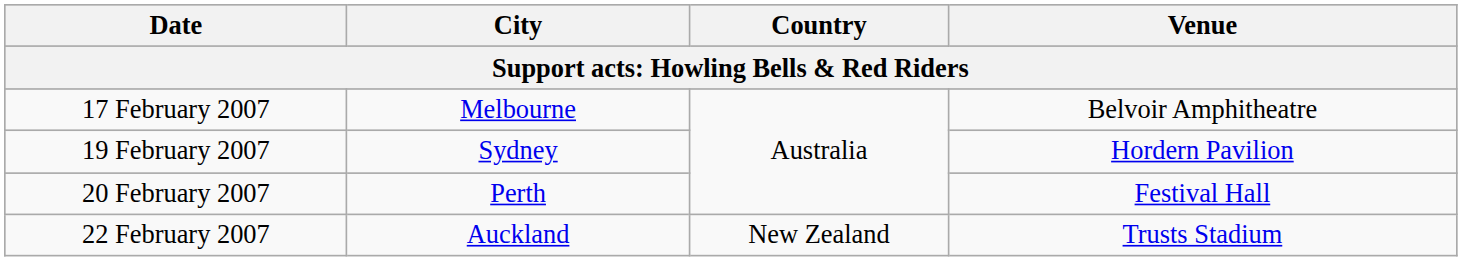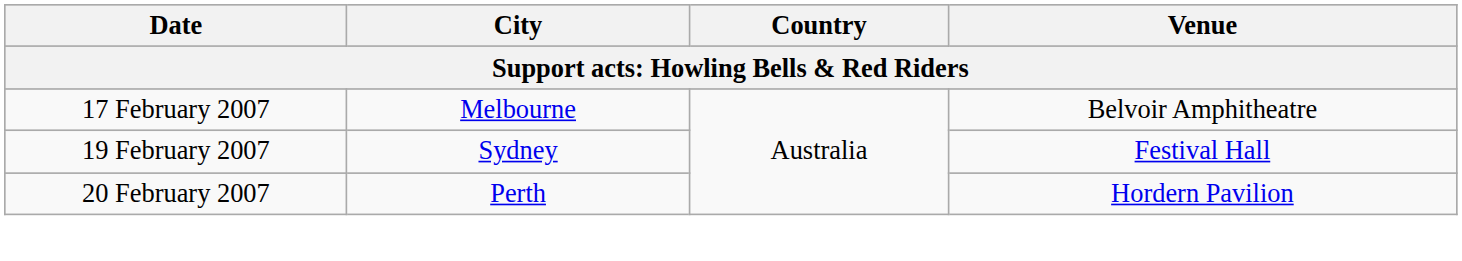19 February 2007 | Venue: Hordern Pavilion -> Festival Hall
20 February 2007 | Venue: Festival Hall -> Hordern Pavilion
- row: 22 February 2007 | Auckland | New Zealand | Trusts Stadium
